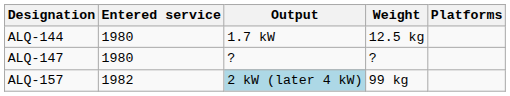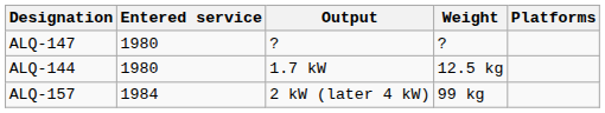rows swapped: ALQ-144 <-> ALQ-147
ALQ-157 | Entered service: 1982 -> 1984
ALQ-157 | Output: lightblue background -> no background
